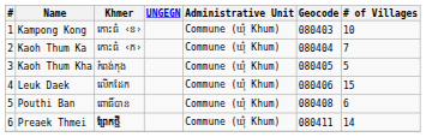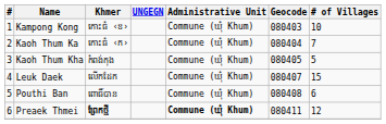Leuk Daek | Geocode: 080406 -> 080407
Preaek Thmei | Administrative Unit: normal -> bold
Preaek Thmei | # of Villages: 14 -> 12
